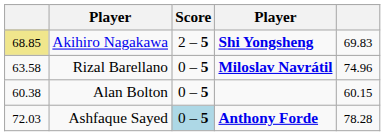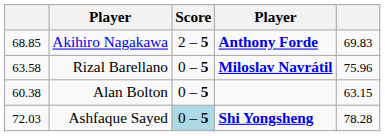Akihiro Nagakawa | column 1: khaki background -> no background
Akihiro Nagakawa | column 4: Shi Yongsheng -> Anthony Forde
Rizal Barellano | column 5: 74.96 -> 75.96
Alan Bolton | column 5: 60.15 -> 63.15
Ashfaque Sayed | column 4: Anthony Forde -> Shi Yongsheng
